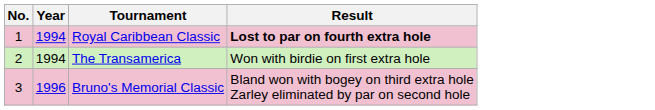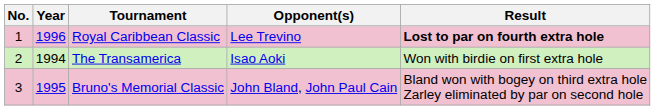+ column: Opponent(s) | Lee Trevino | Isao Aoki | John Bland, John Paul Cain
Royal Caribbean Classic | Year: 1994 -> 1996
Bruno's Memorial Classic | Year: 1996 -> 1995
